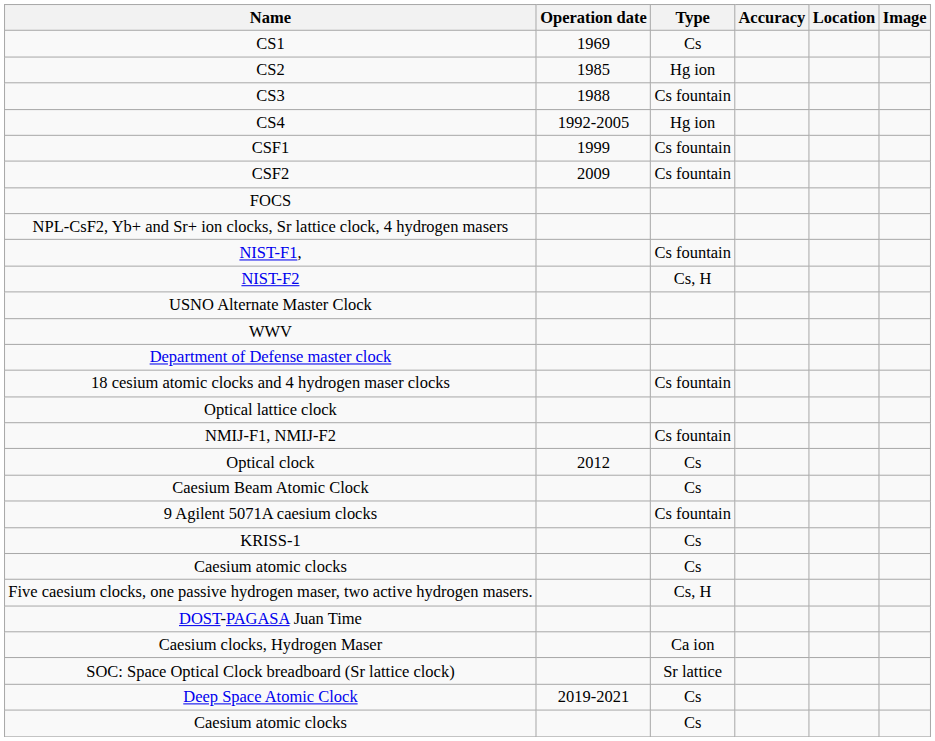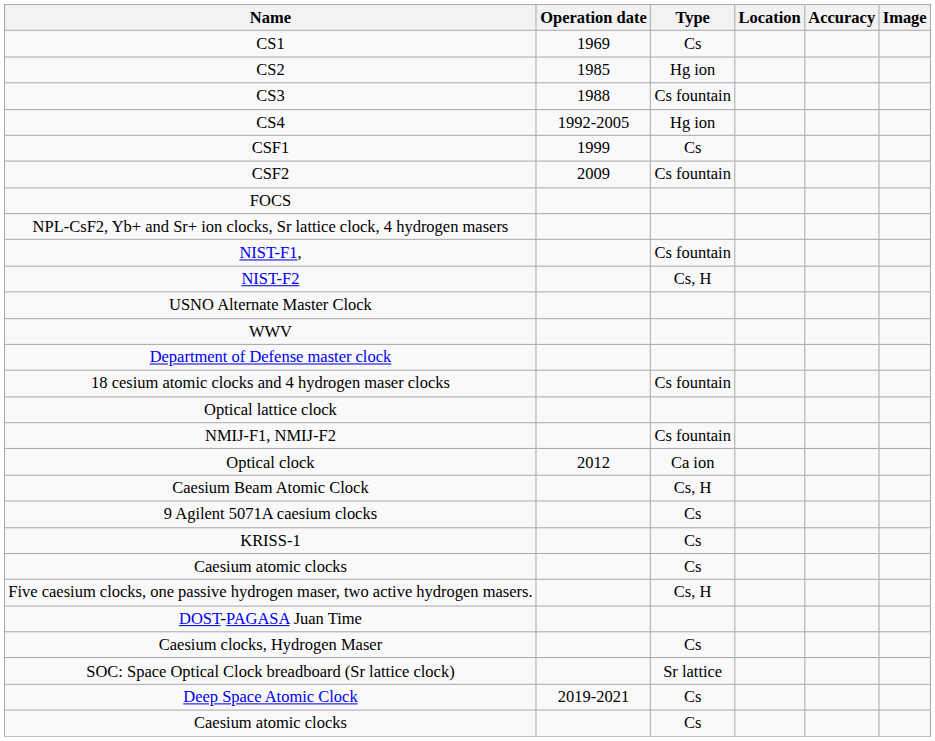columns swapped: Accuracy <-> Location
CSF1 | Type: Cs fountain -> Cs
Optical clock | Type: Cs -> Ca ion
Caesium Beam Atomic Clock | Type: Cs -> Cs, H
9 Agilent 5071A caesium clocks | Type: Cs fountain -> Cs
Caesium clocks, Hydrogen Maser | Type: Ca ion -> Cs
